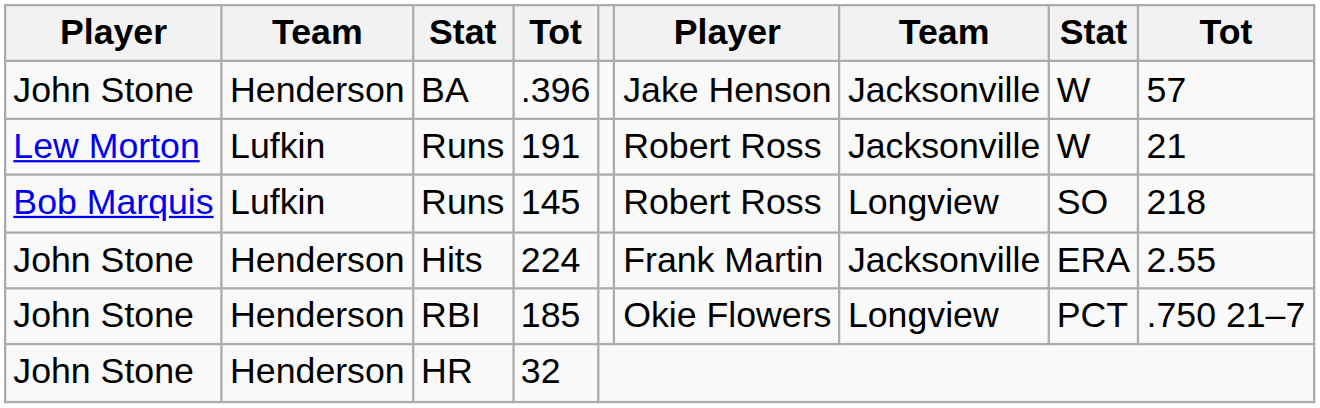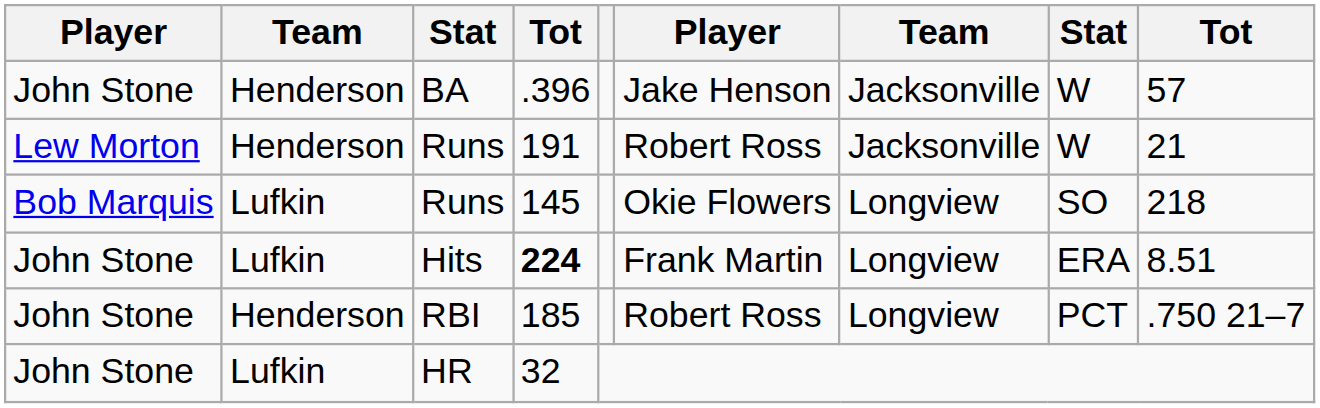Lew Morton / Runs | column 2: Lufkin -> Henderson
Bob Marquis / Runs | column 6: Robert Ross -> Okie Flowers
Hits | column 2: Henderson -> Lufkin
Hits | column 4: normal -> bold
Hits | column 7: Jacksonville -> Longview
Hits | column 9: 2.55 -> 8.51
RBI | column 6: Okie Flowers -> Robert Ross
HR | column 2: Henderson -> Lufkin
